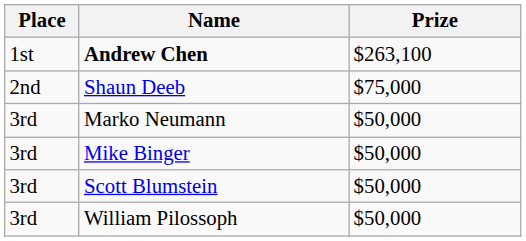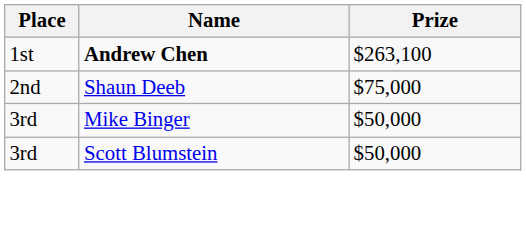- row: 3rd | Marko Neumann | $50,000
- row: 3rd | William Pilossoph | $50,000
